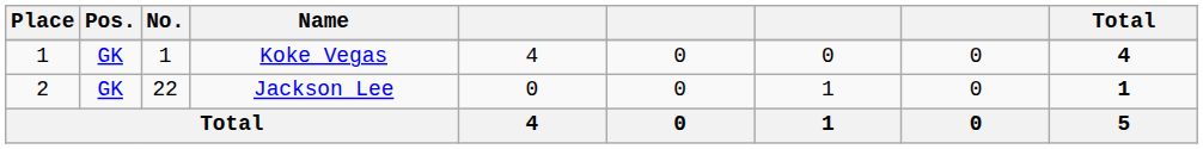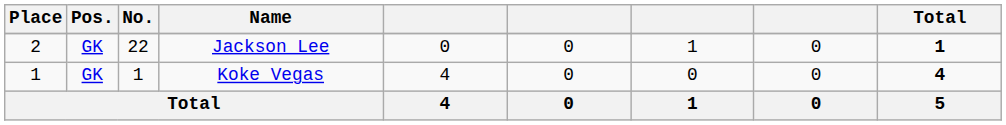rows swapped: Koke Vegas <-> Jackson Lee
